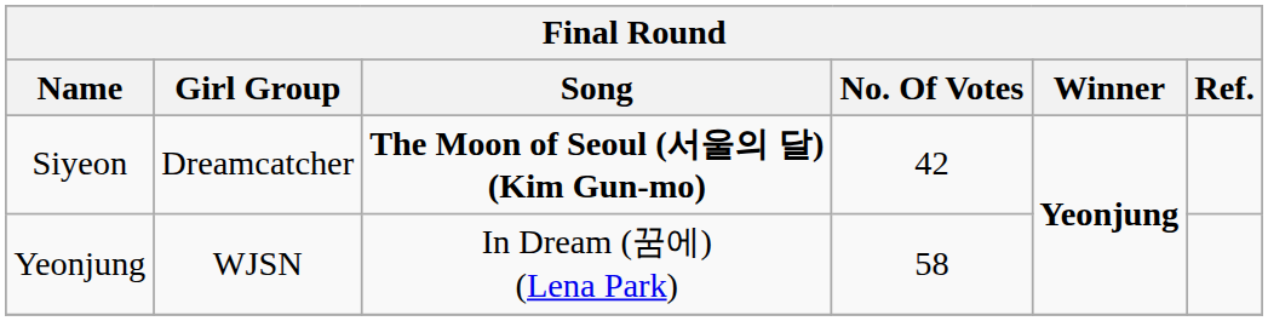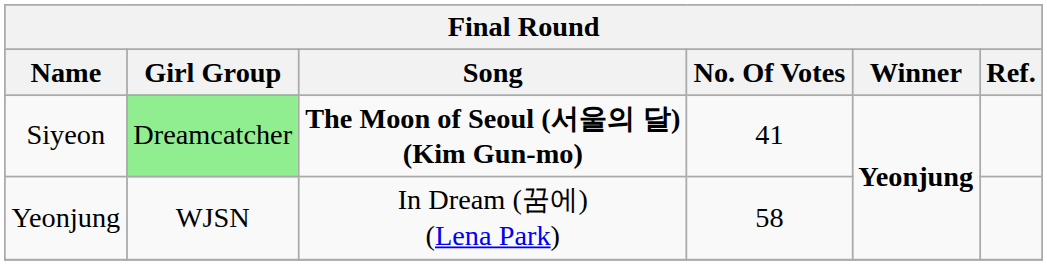Siyeon | Girl Group: no background -> lightgreen background
Siyeon | No. Of Votes: 42 -> 41
